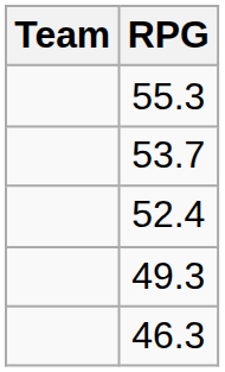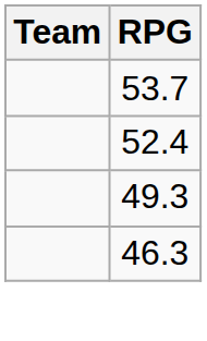- row: 55.3
